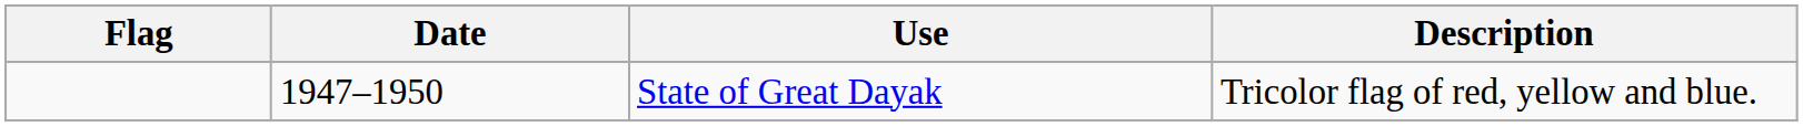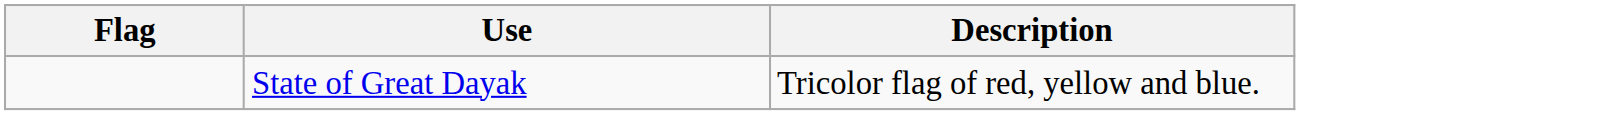- column: Date | 1947–1950
